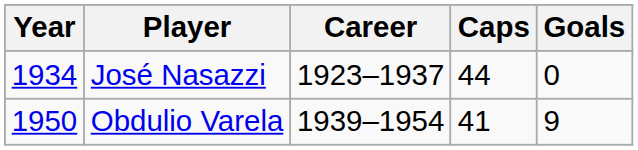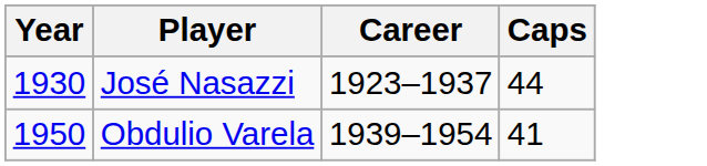- column: Goals | 0 | 9
José Nasazzi | Year: 1934 -> 1930
